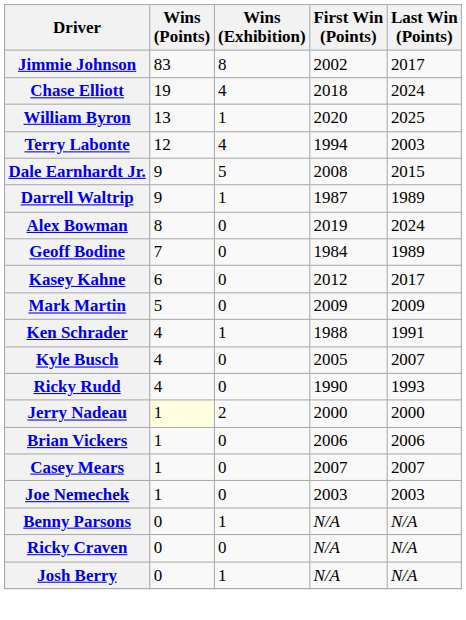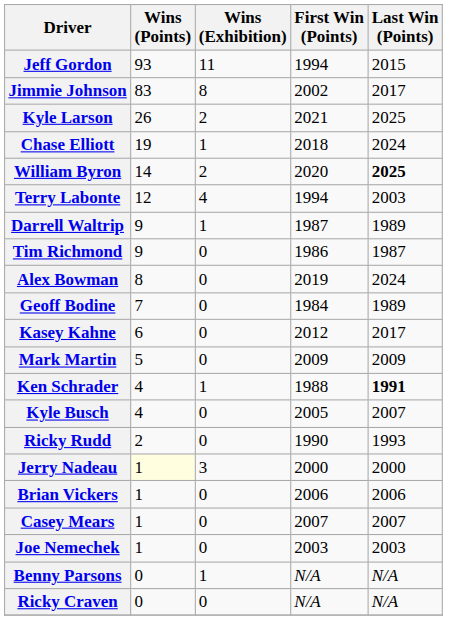+ row: Jeff Gordon | 93 | 11 | 1994 | 2015
+ row: Kyle Larson | 26 | 2 | 2021 | 2025
Chase Elliott | Wins (Exhibition): 4 -> 1
William Byron | Wins (Points): 13 -> 14
William Byron | Wins (Exhibition): 1 -> 2
William Byron | Last Win (Points): normal -> bold
- row: Dale Earnhardt Jr. | 9 | 5 | 2008 | 2015
+ row: Tim Richmond | 9 | 0 | 1986 | 1987
Ken Schrader | Last Win (Points): normal -> bold
Ricky Rudd | Wins (Points): 4 -> 2
Jerry Nadeau | Wins (Exhibition): 2 -> 3
- row: Josh Berry | 0 | 1 | N/A | N/A
